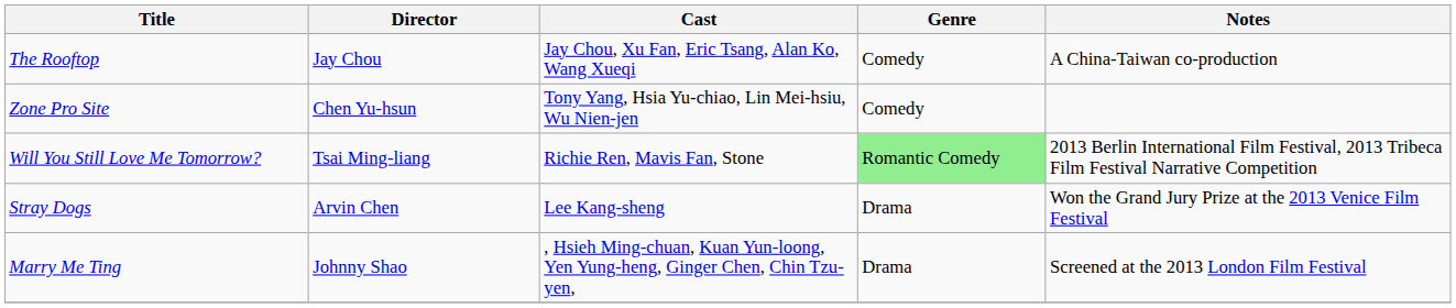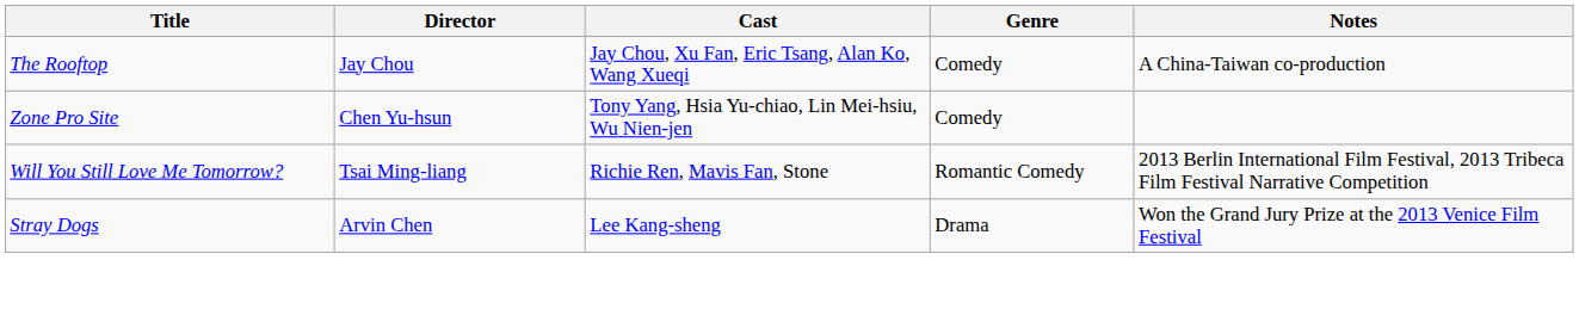Will You Still Love Me Tomorrow? | Genre: lightgreen background -> no background
- row: Marry Me Ting | Johnny Shao | , Hsieh Ming-chuan, Kuan Yun-loong, Yen Yung-heng, Ginger Chen, Chin Tzu-yen, | Drama | Screened at the 2013 London Film Festival
